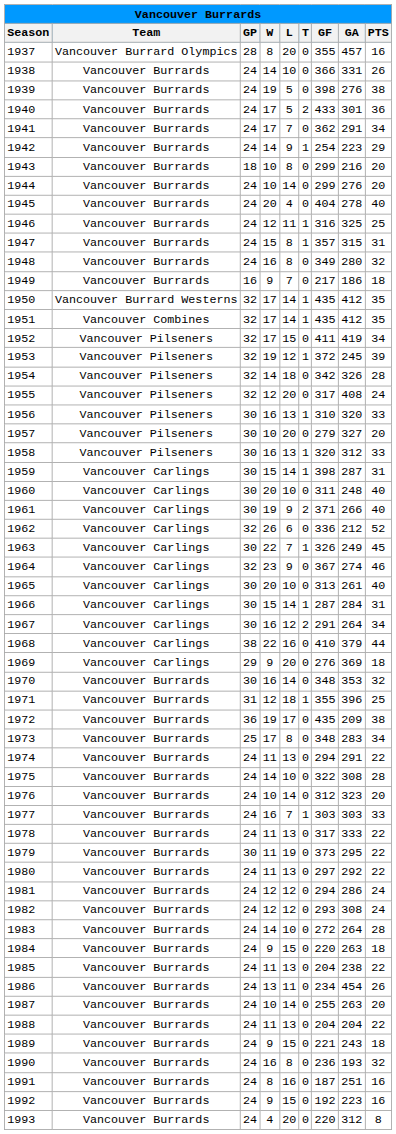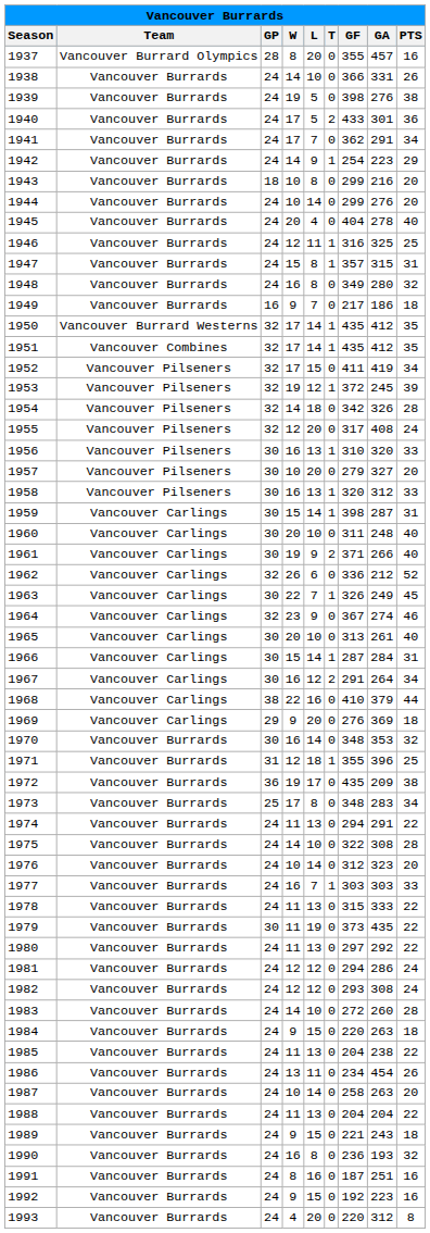1978 | GF: 317 -> 315
1979 | GA: 295 -> 435
1983 | GA: 264 -> 260
1987 | GF: 255 -> 258
